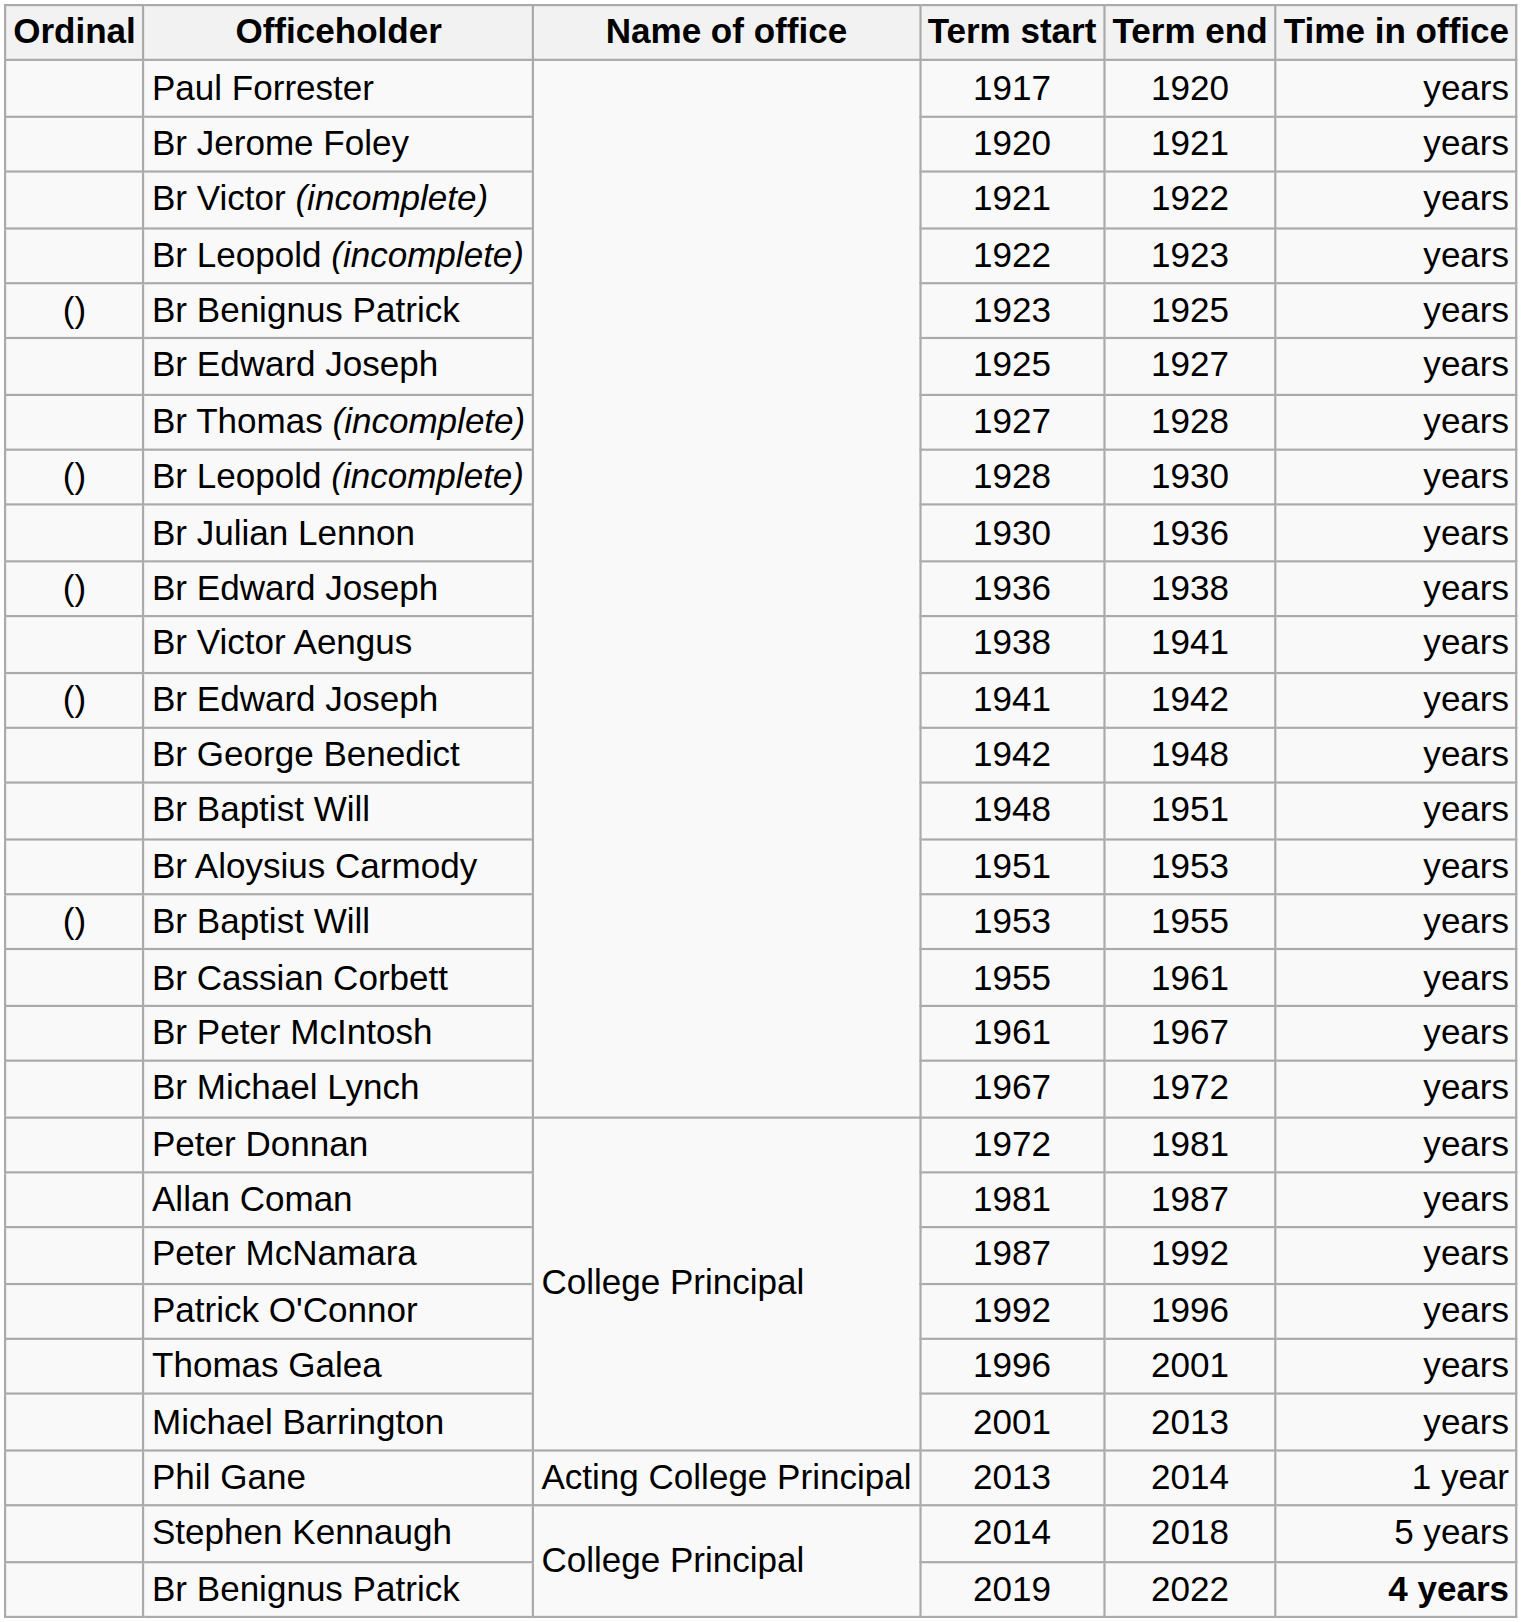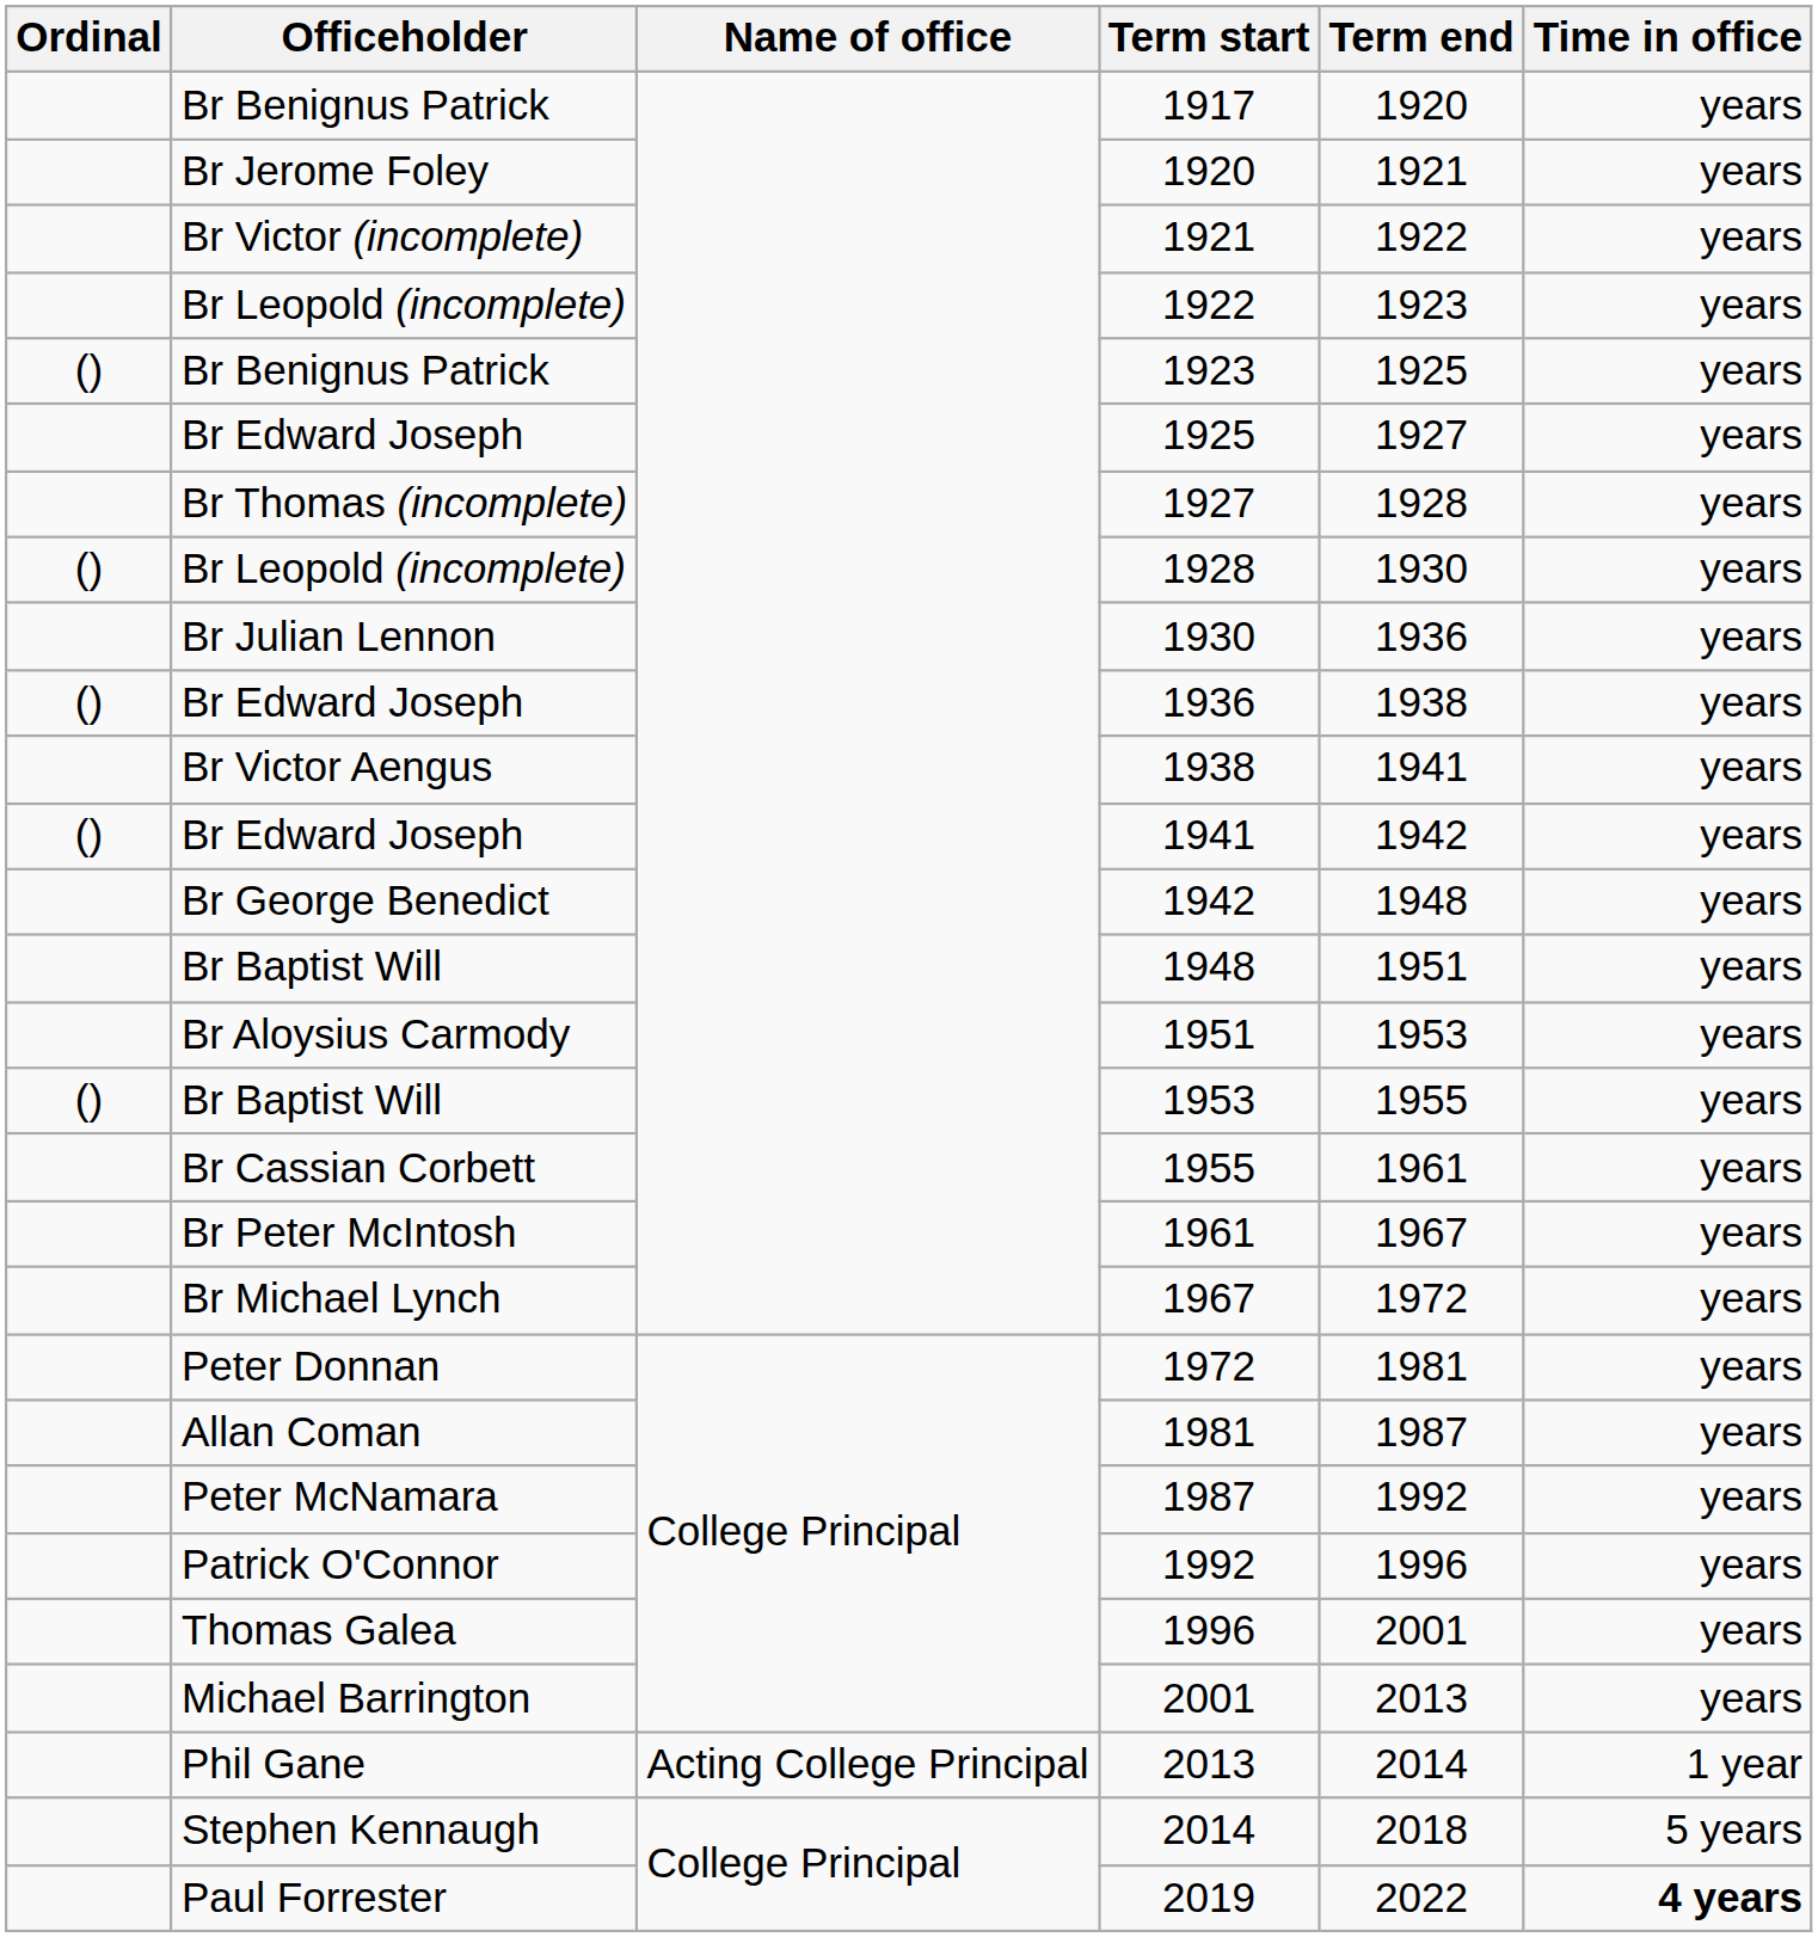1917 | Officeholder: Paul Forrester -> Br Benignus Patrick
2019 | Officeholder: Br Benignus Patrick -> Paul Forrester
